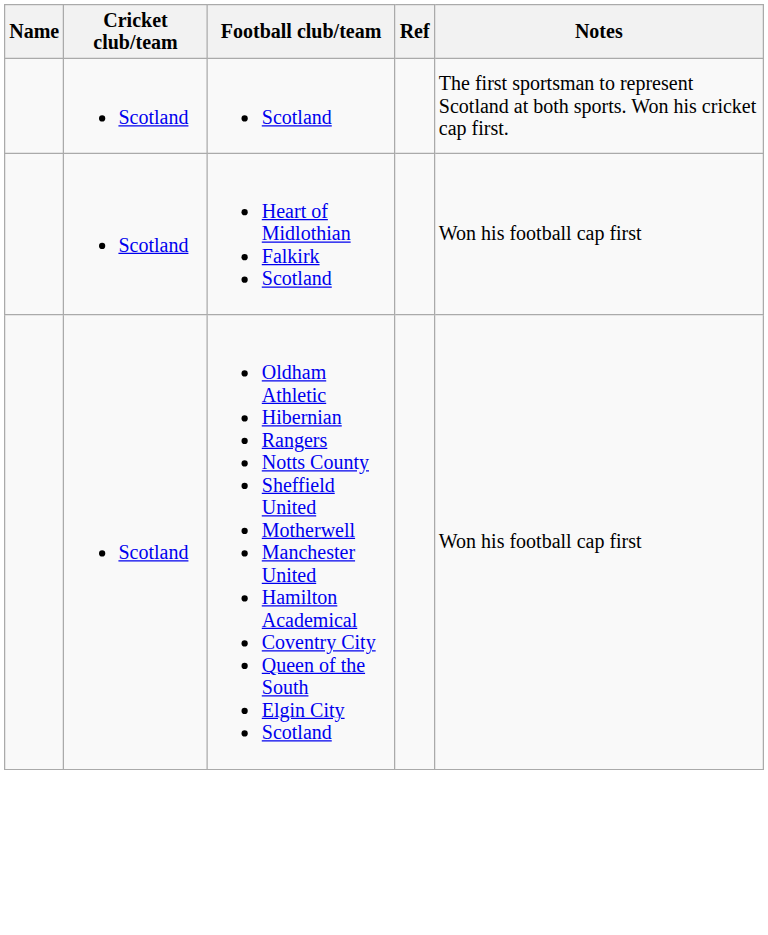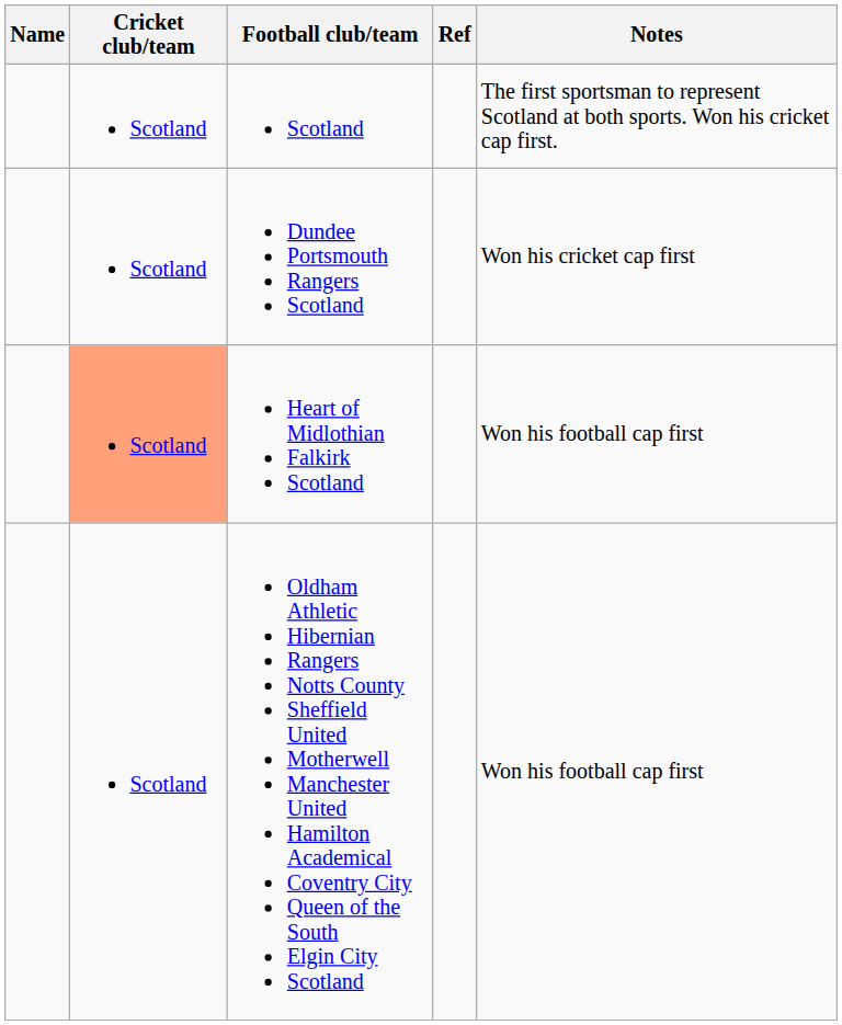+ row: Scotland | Dundee Portsmouth Rangers Scotland | Won his cricket cap first
Heart of Midlothian Falkirk Scotland | Cricket club/team: no background -> lightsalmon background
